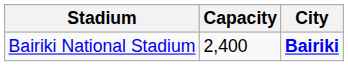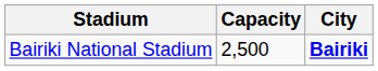Bairiki National Stadium | Capacity: 2,400 -> 2,500
